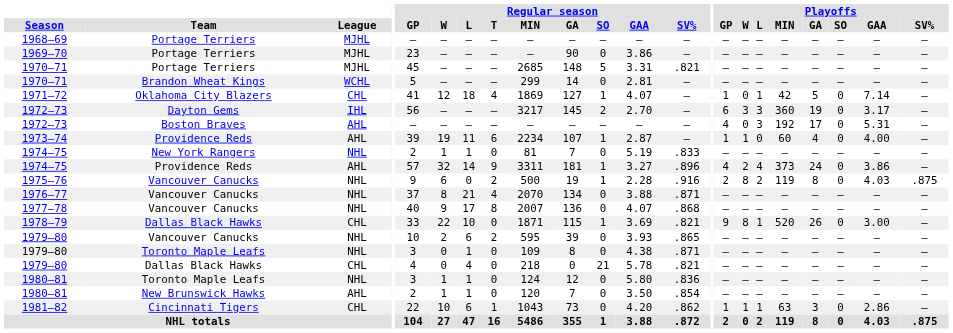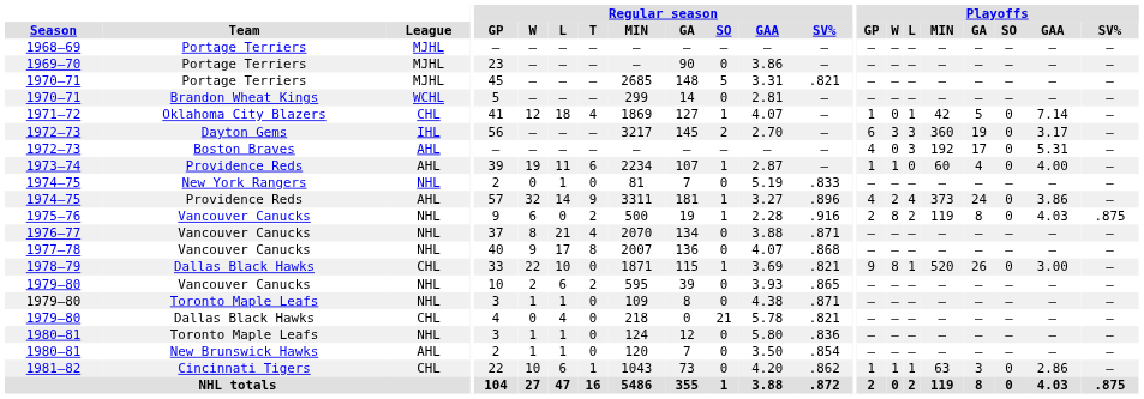1974–75 / New York Rangers | Regular season / W: 1 -> 0
1979–80 / Toronto Maple Leafs | Regular season / W: 0 -> 1
